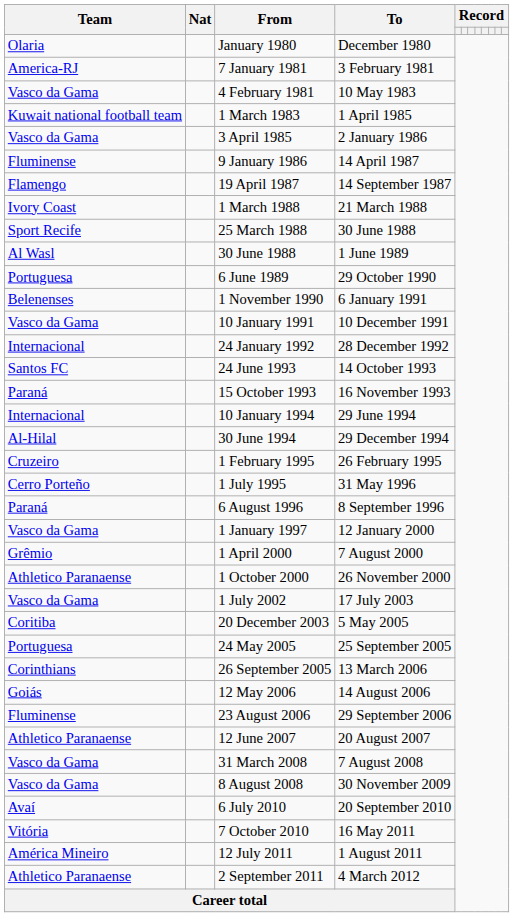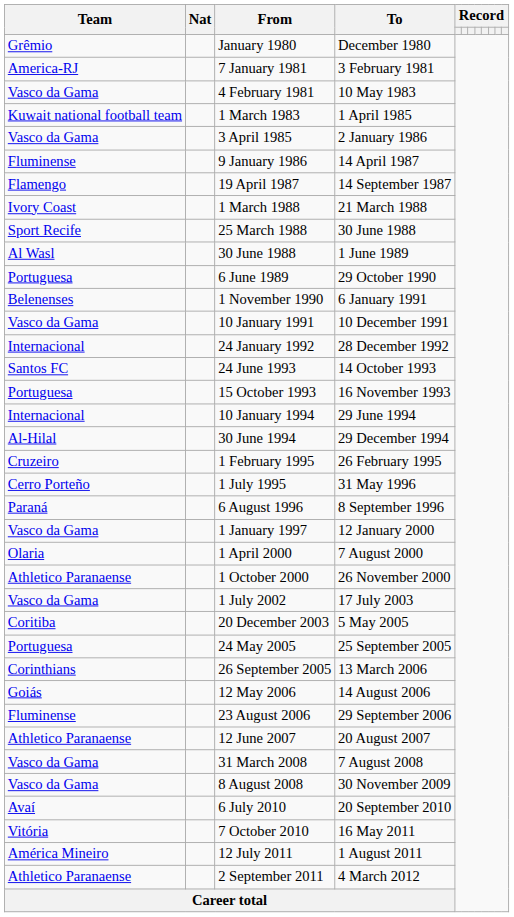January 1980 | Team: Olaria -> Grêmio
15 October 1993 | Team: Paraná -> Portuguesa
1 April 2000 | Team: Grêmio -> Olaria
